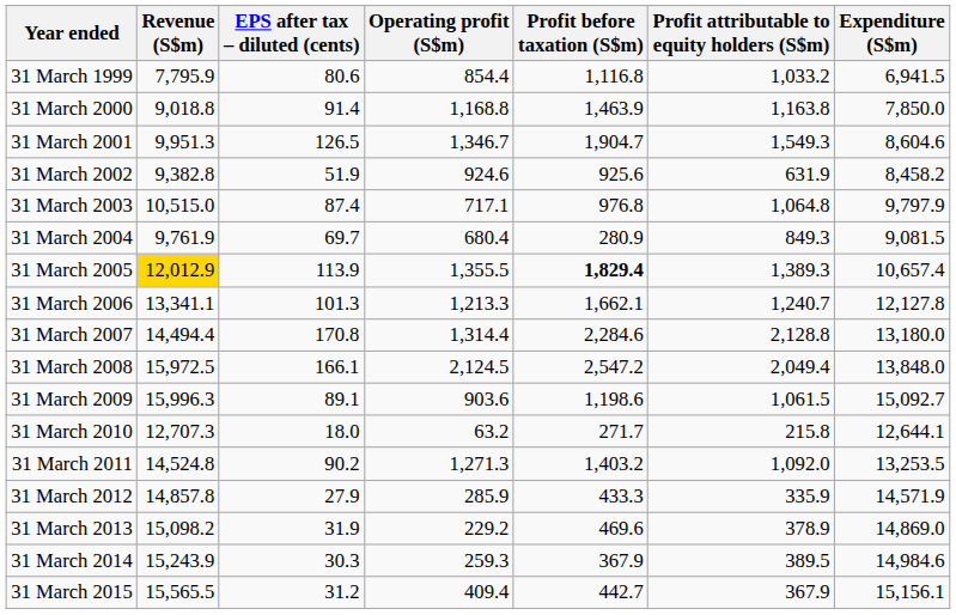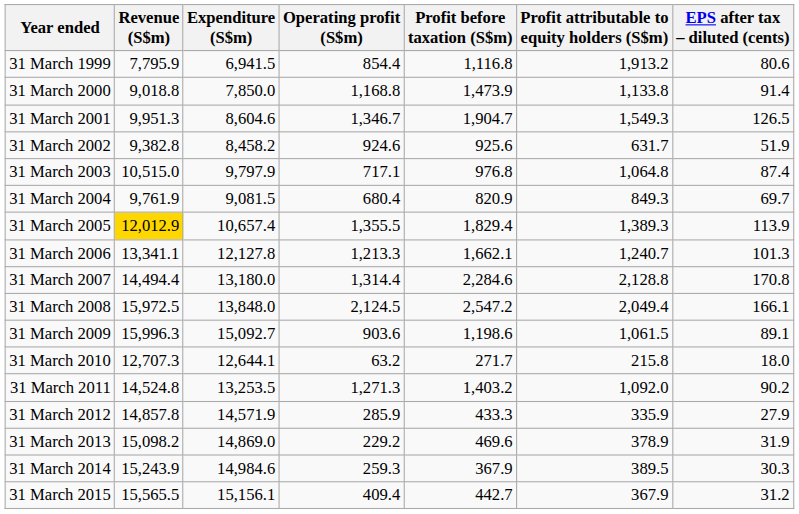columns swapped: Expenditure (S$m) <-> EPS after tax – diluted (cents)
31 March 1999 | Profit attributable to equity holders (S$m): 1,033.2 -> 1,913.2
31 March 2000 | Profit before taxation (S$m): 1,463.9 -> 1,473.9
31 March 2000 | Profit attributable to equity holders (S$m): 1,163.8 -> 1,133.8
31 March 2002 | Profit attributable to equity holders (S$m): 631.9 -> 631.7
31 March 2004 | Profit before taxation (S$m): 280.9 -> 820.9
31 March 2005 | Profit before taxation (S$m): bold -> normal
